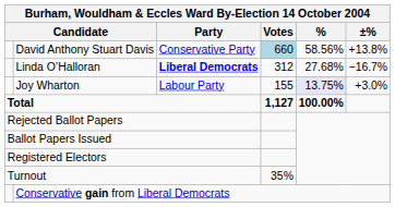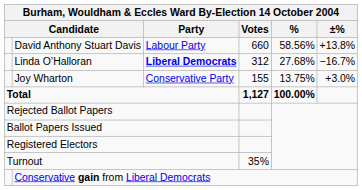David Anthony Stuart Davis | column 3: Conservative Party -> Labour Party
David Anthony Stuart Davis | column 4: lightblue background -> no background
Joy Wharton | column 3: Labour Party -> Conservative Party
Joy Wharton | column 5: lavender background -> no background
